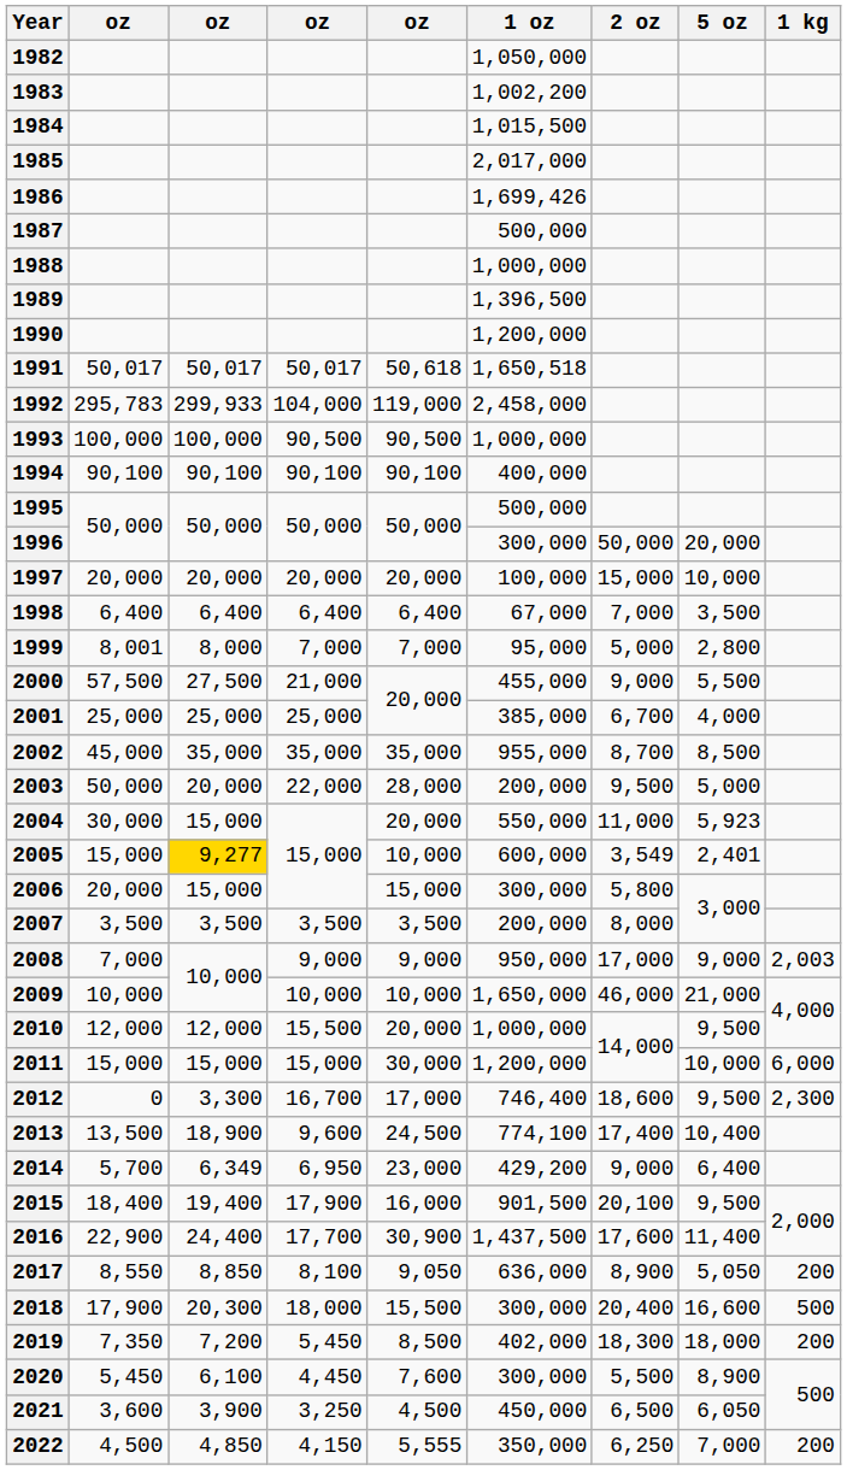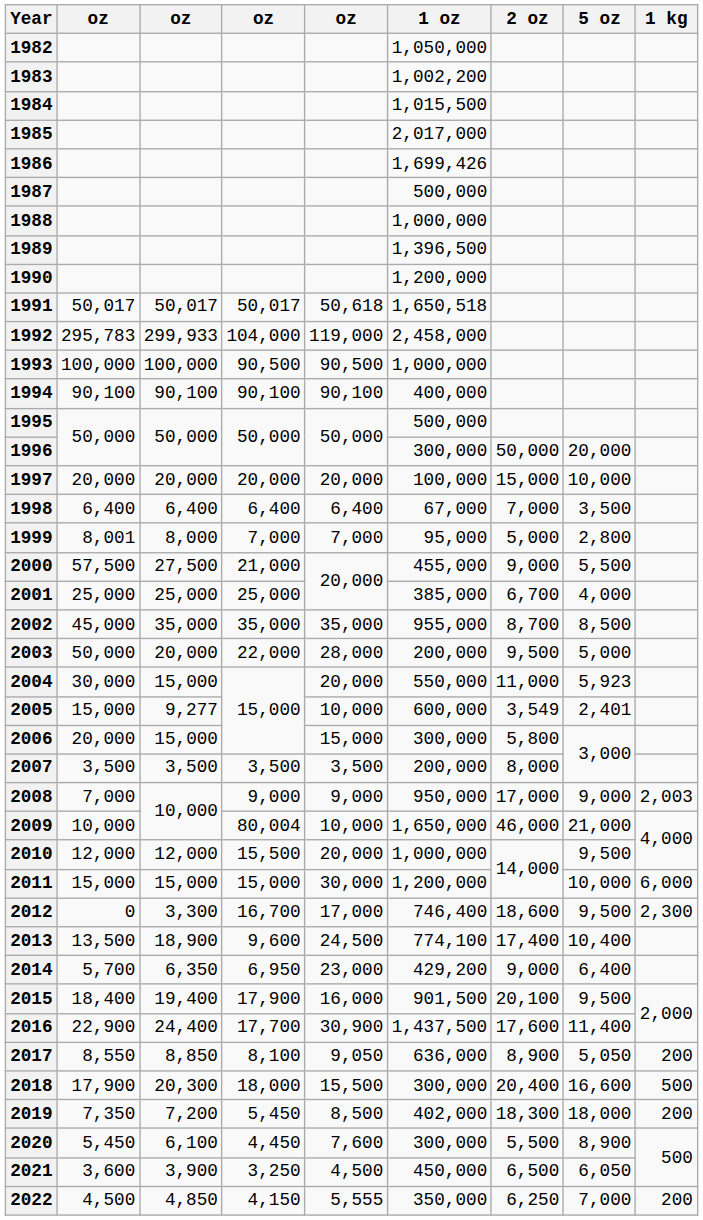2005 | column 3: gold background -> no background
2009 | column 4: 10,000 -> 80,004
2014 | column 3: 6,349 -> 6,350
